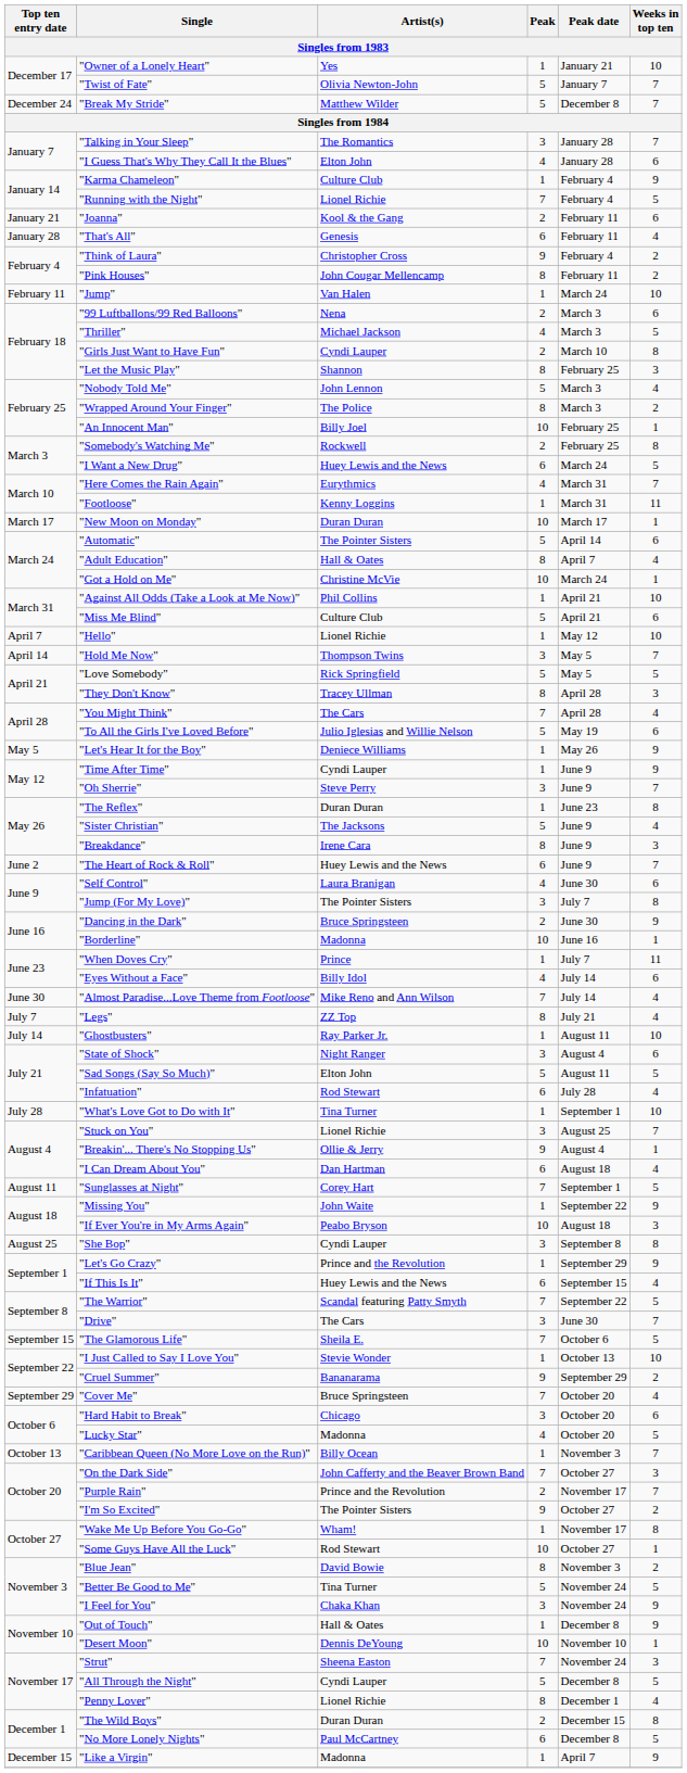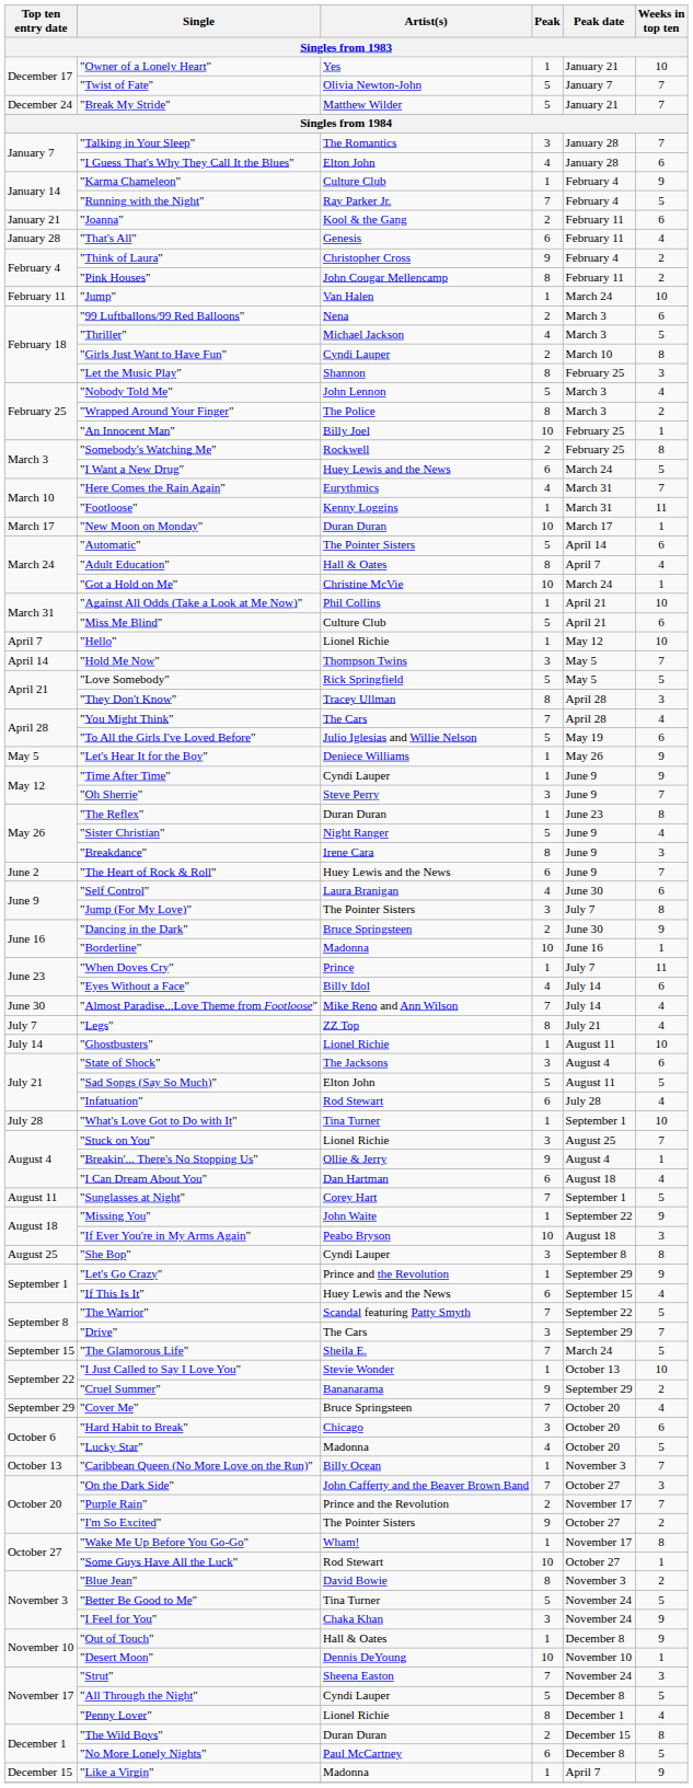"Break My Stride" | Peak date: December 8 -> January 21
"Running with the Night" | Artist(s): Lionel Richie -> Ray Parker Jr.
"Sister Christian" | Artist(s): The Jacksons -> Night Ranger
"Ghostbusters" | Artist(s): Ray Parker Jr. -> Lionel Richie
"State of Shock" | Artist(s): Night Ranger -> The Jacksons
"Drive" | Peak date: June 30 -> September 29
"The Glamorous Life" | Peak date: October 6 -> March 24
